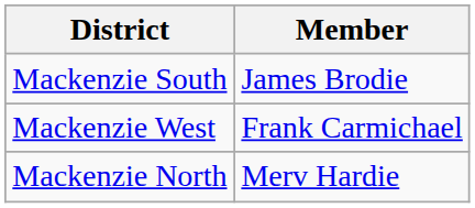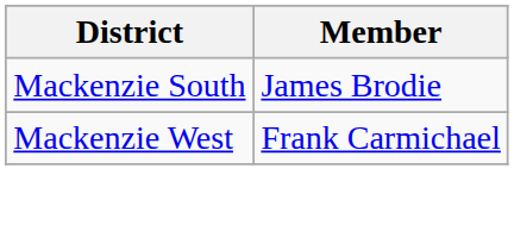- row: Mackenzie North | Merv Hardie
